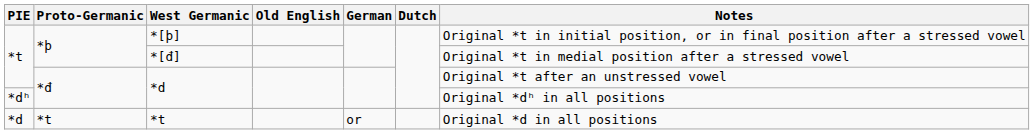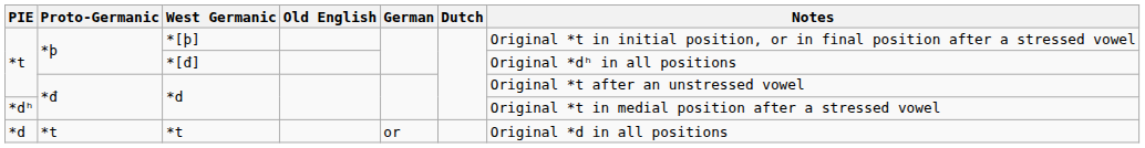*[đ] | Notes: Original *t in medial position after a stressed vowel -> Original *dʰ in all positions
*dʰ / *d | Notes: Original *dʰ in all positions -> Original *t in medial position after a stressed vowel
